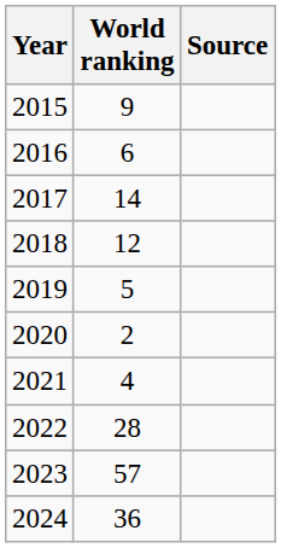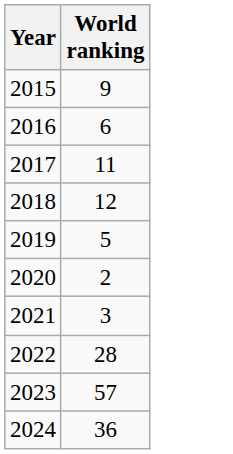- column: Source
2017 | World ranking: 14 -> 11
2021 | World ranking: 4 -> 3
